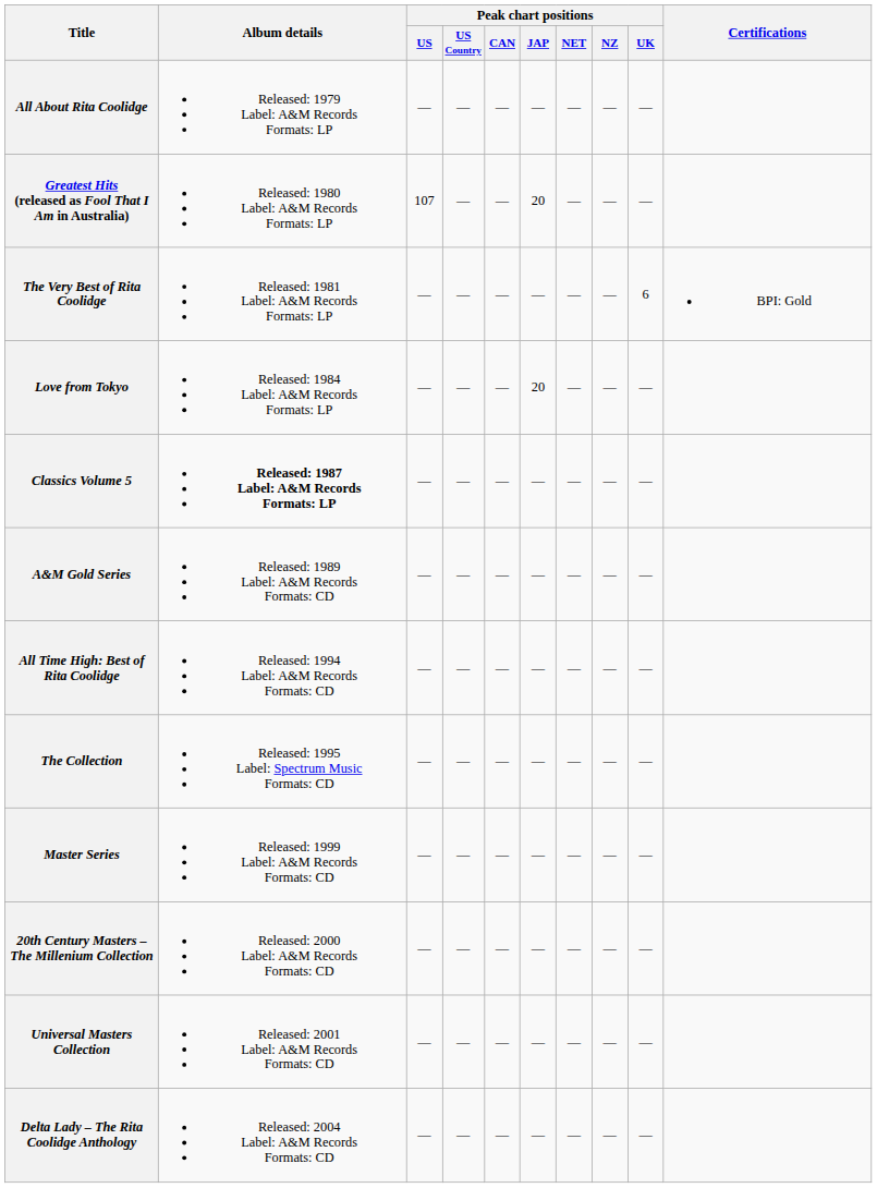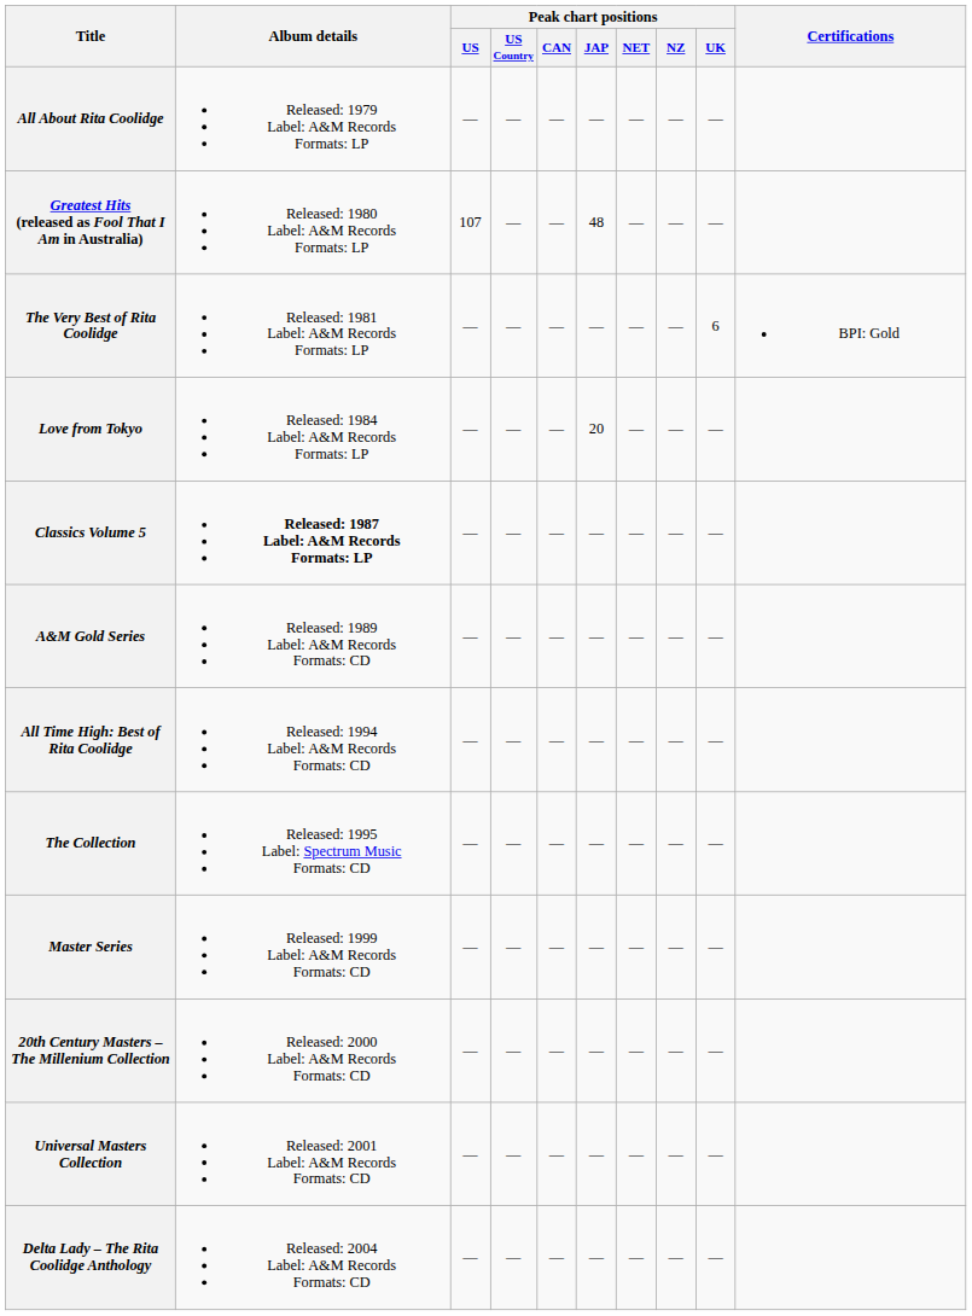Greatest Hits (released as Fool That I Am in Australia) | Peak chart positions / JAP: 20 -> 48
